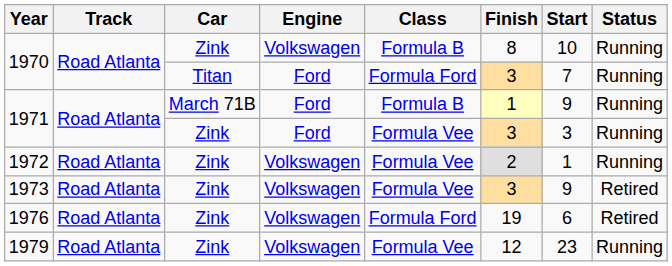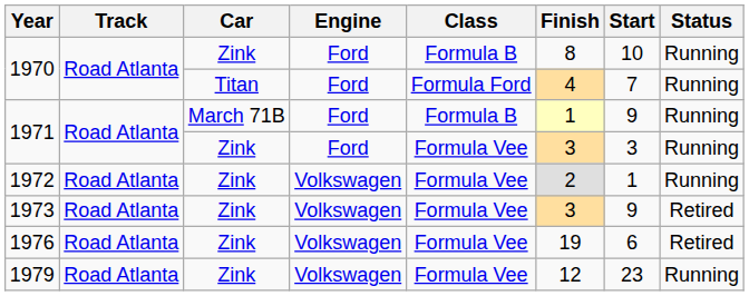1970 / Zink | Engine: Volkswagen -> Ford
1970 / Titan | Finish: 3 -> 4
1976 | Class: Formula Ford -> Formula Vee
